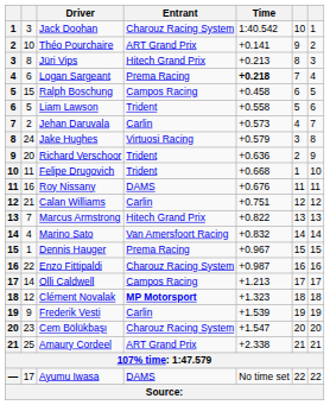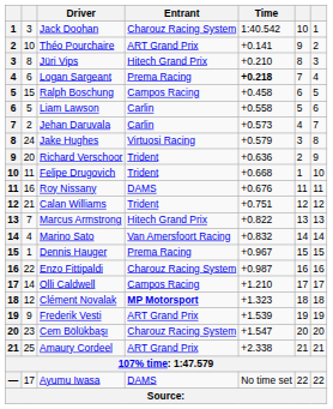Jüri Vips | Time: +0.213 -> +0.210
Liam Lawson | Entrant: Trident -> Carlin
Calan Williams | Entrant: Carlin -> Trident
Olli Caldwell | Time: +1.213 -> +1.210
Frederik Vesti | Entrant: Carlin -> ART Grand Prix
